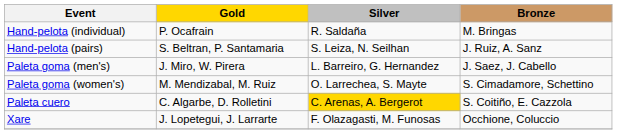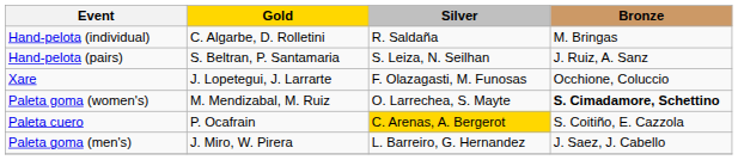Hand-pelota (individual) | Gold: P. Ocafrain -> C. Algarbe, D. Rolletini
rows swapped: Paleta goma (men's) <-> Xare
Paleta goma (women's) | Bronze: normal -> bold
Paleta cuero | Gold: C. Algarbe, D. Rolletini -> P. Ocafrain
